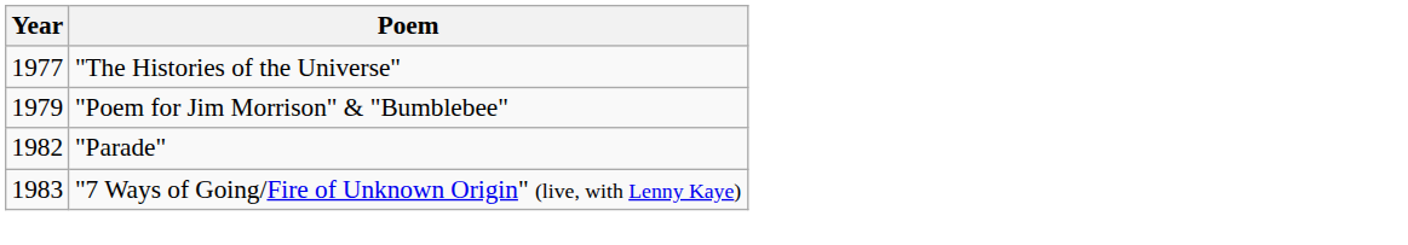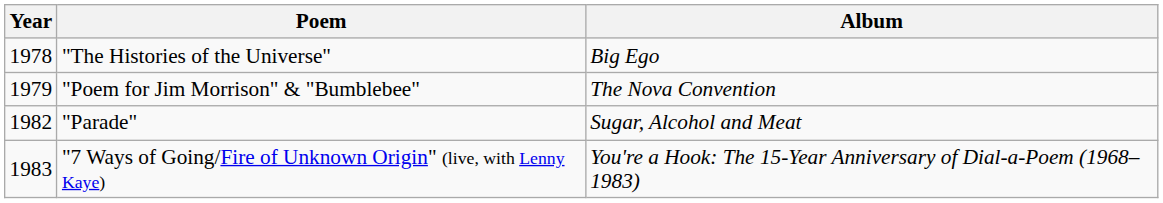+ column: Album | Big Ego | The Nova Convention | Sugar, Alcohol and Meat | You're a Hook: The 15-Year Anniversary of Dial-a-Poem (1968–1983)
"The Histories of the Universe" | Year: 1977 -> 1978
